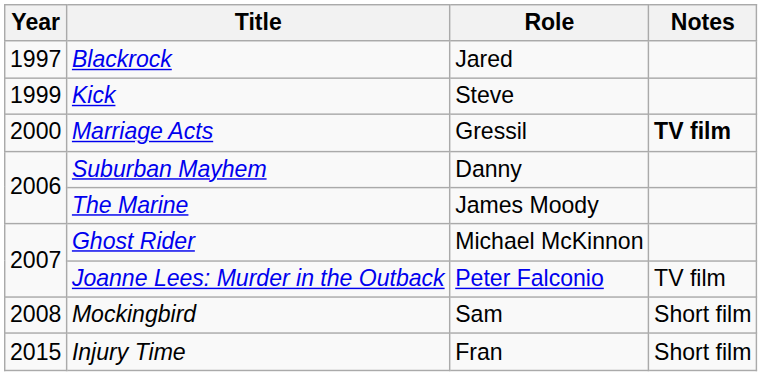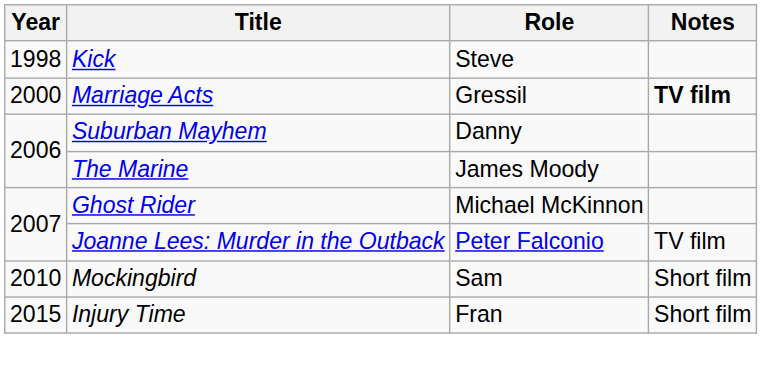- row: 1997 | Blackrock | Jared
Kick | Year: 1999 -> 1998
Mockingbird | Year: 2008 -> 2010
